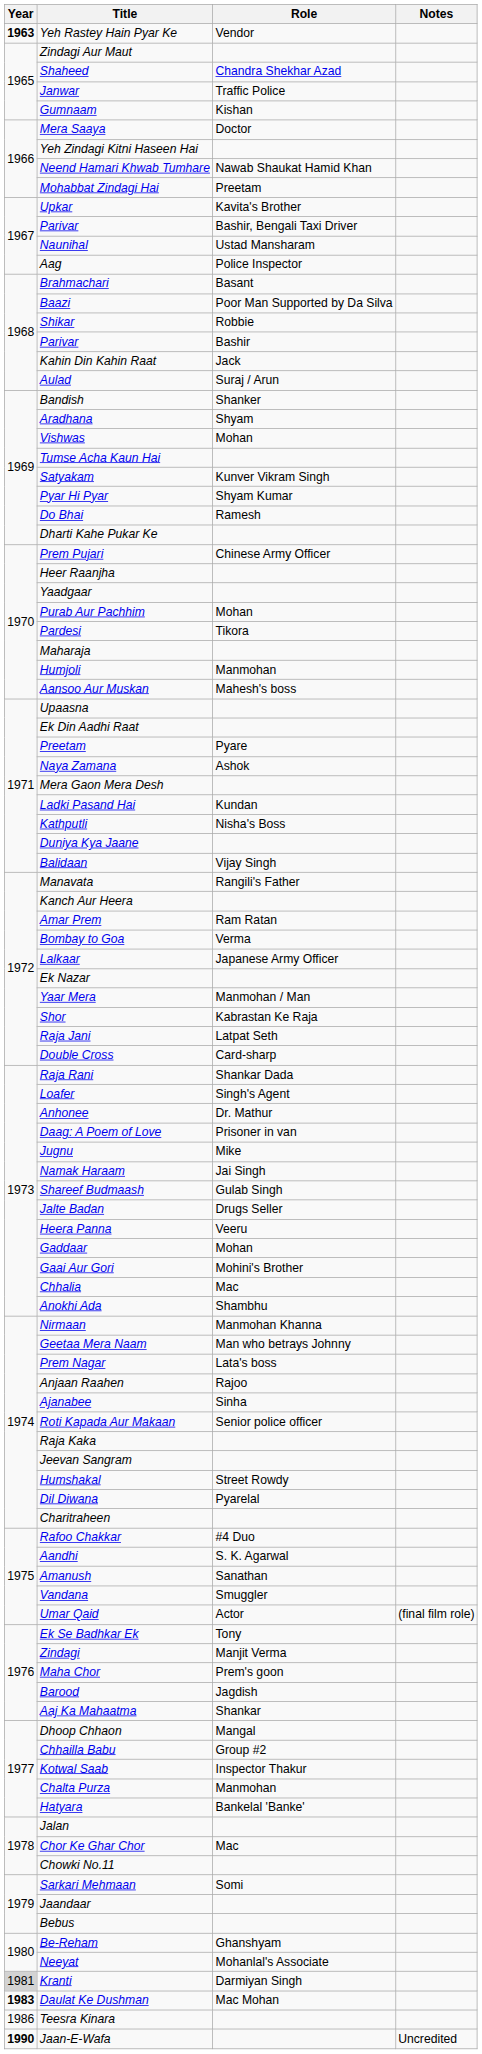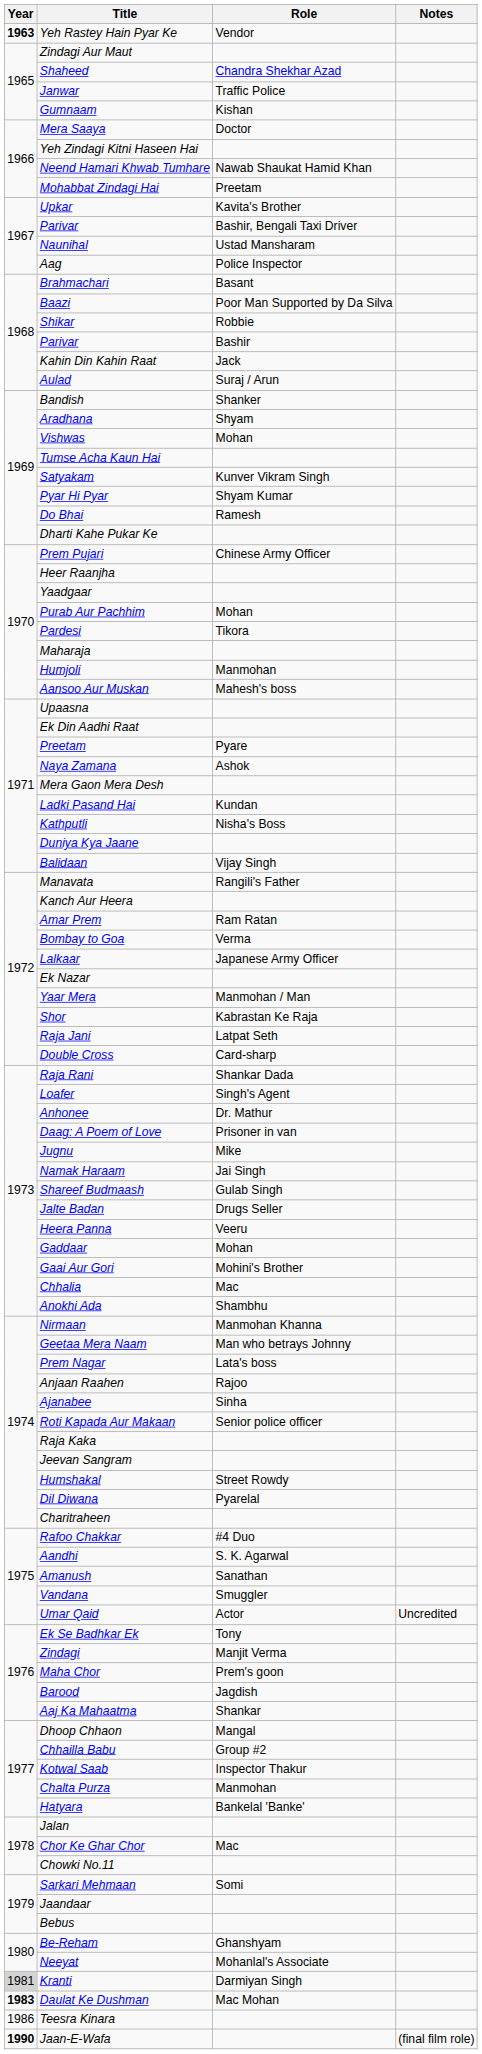Umar Qaid | Notes: (final film role) -> Uncredited
Jaan-E-Wafa | Notes: Uncredited -> (final film role)
